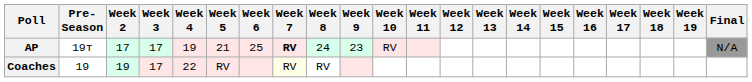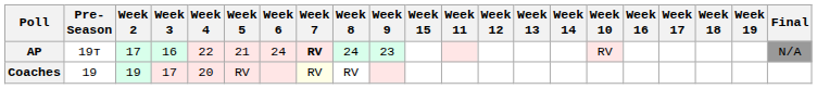columns swapped: Week 10 <-> Week 15
AP | Week 3: 17 -> 16
AP | Week 4: 19 -> 22
AP | Week 6: 25 -> 24
Coaches | Week 4: 22 -> 20
